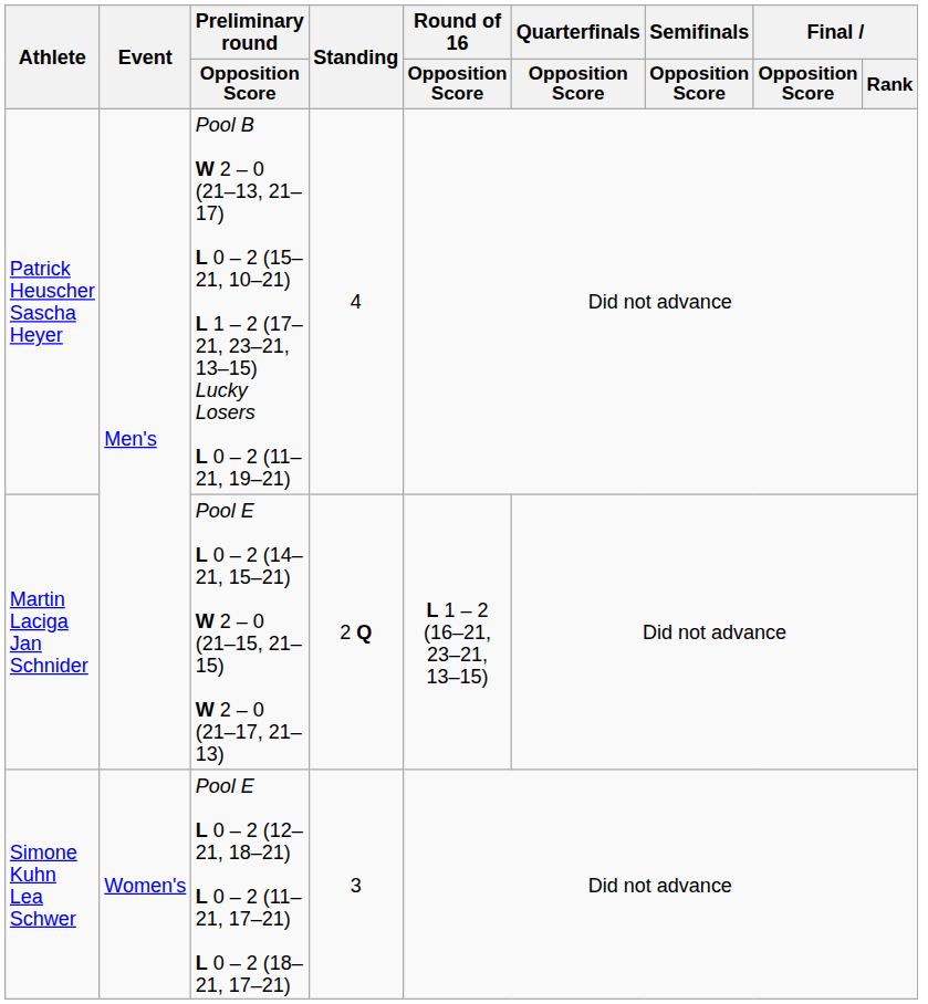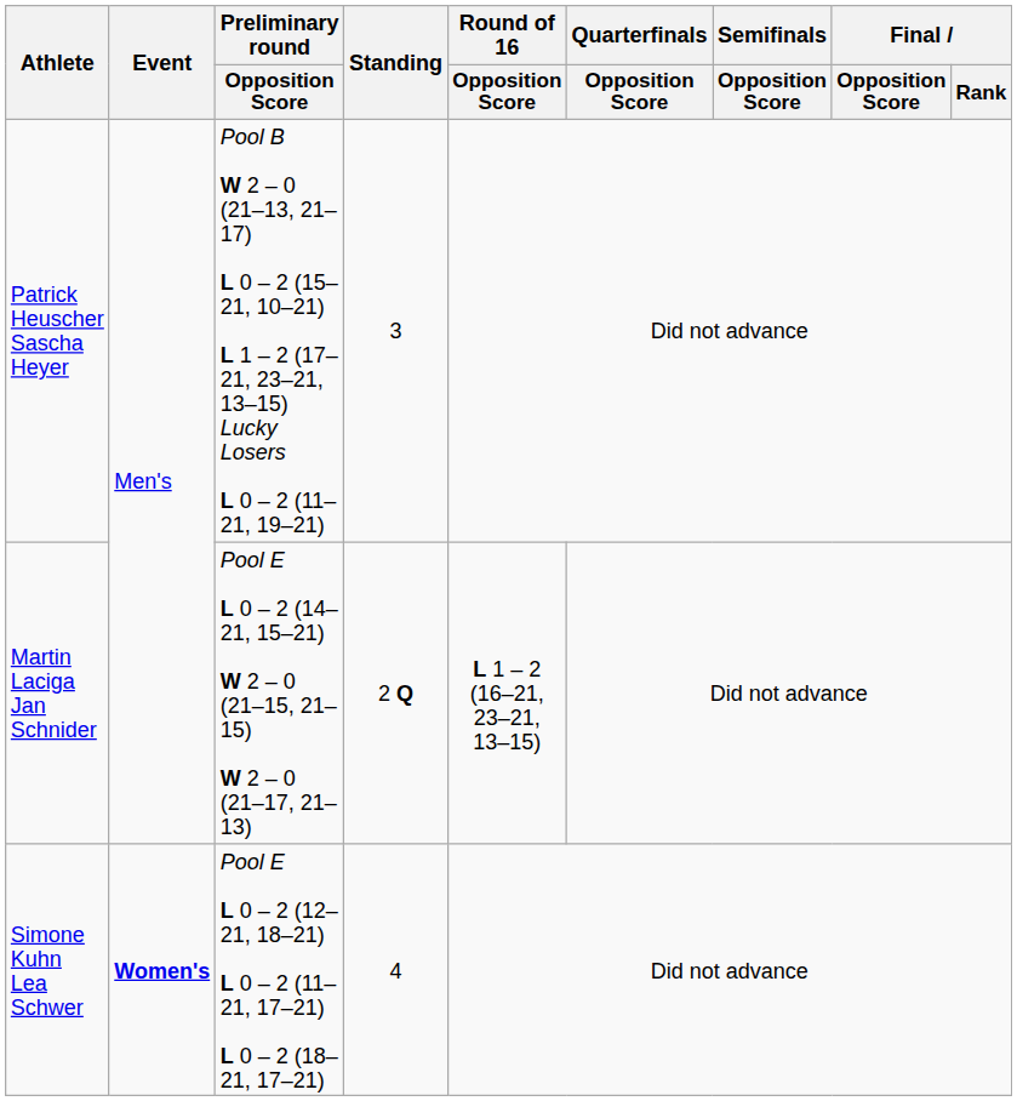Patrick Heuscher Sascha Heyer | Standing: 4 -> 3
Simone Kuhn Lea Schwer | Event: normal -> bold
Simone Kuhn Lea Schwer | Standing: 3 -> 4
